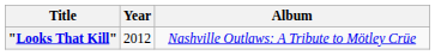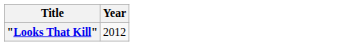- column: Album | Nashville Outlaws: A Tribute to Mötley Crüe
